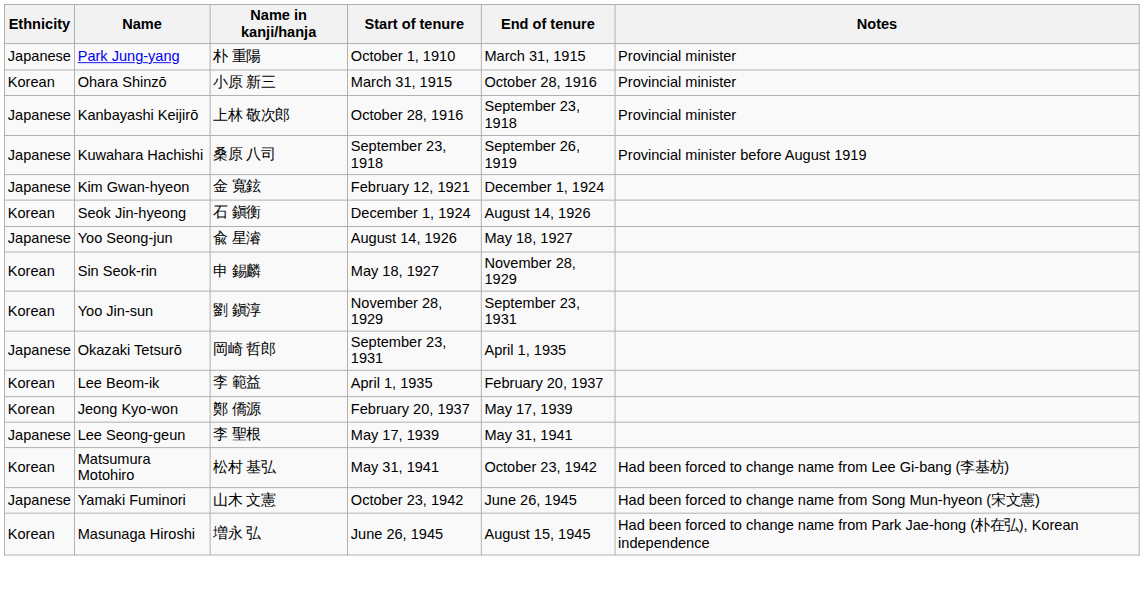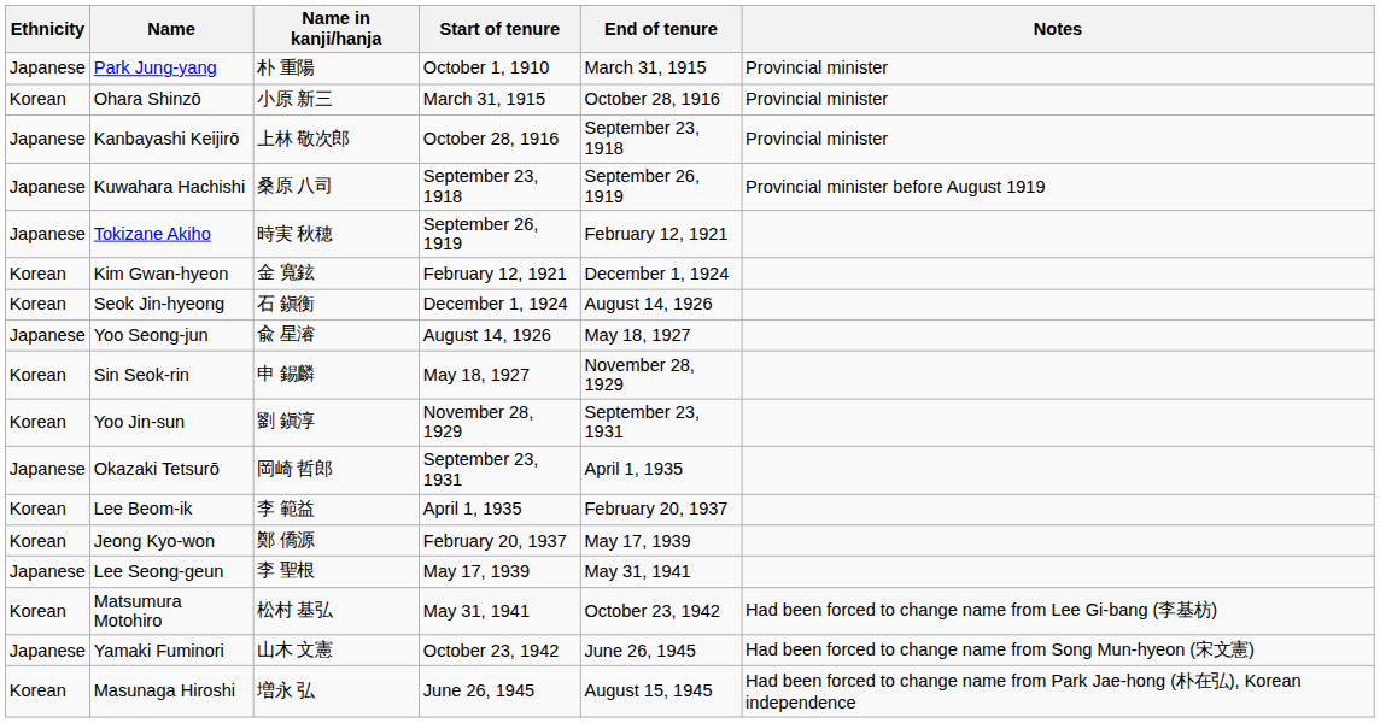+ row: Japanese | Tokizane Akiho | 時実 秋穂 | September 26, 1919 | February 12, 1921
Kim Gwan-hyeon | Ethnicity: Japanese -> Korean
